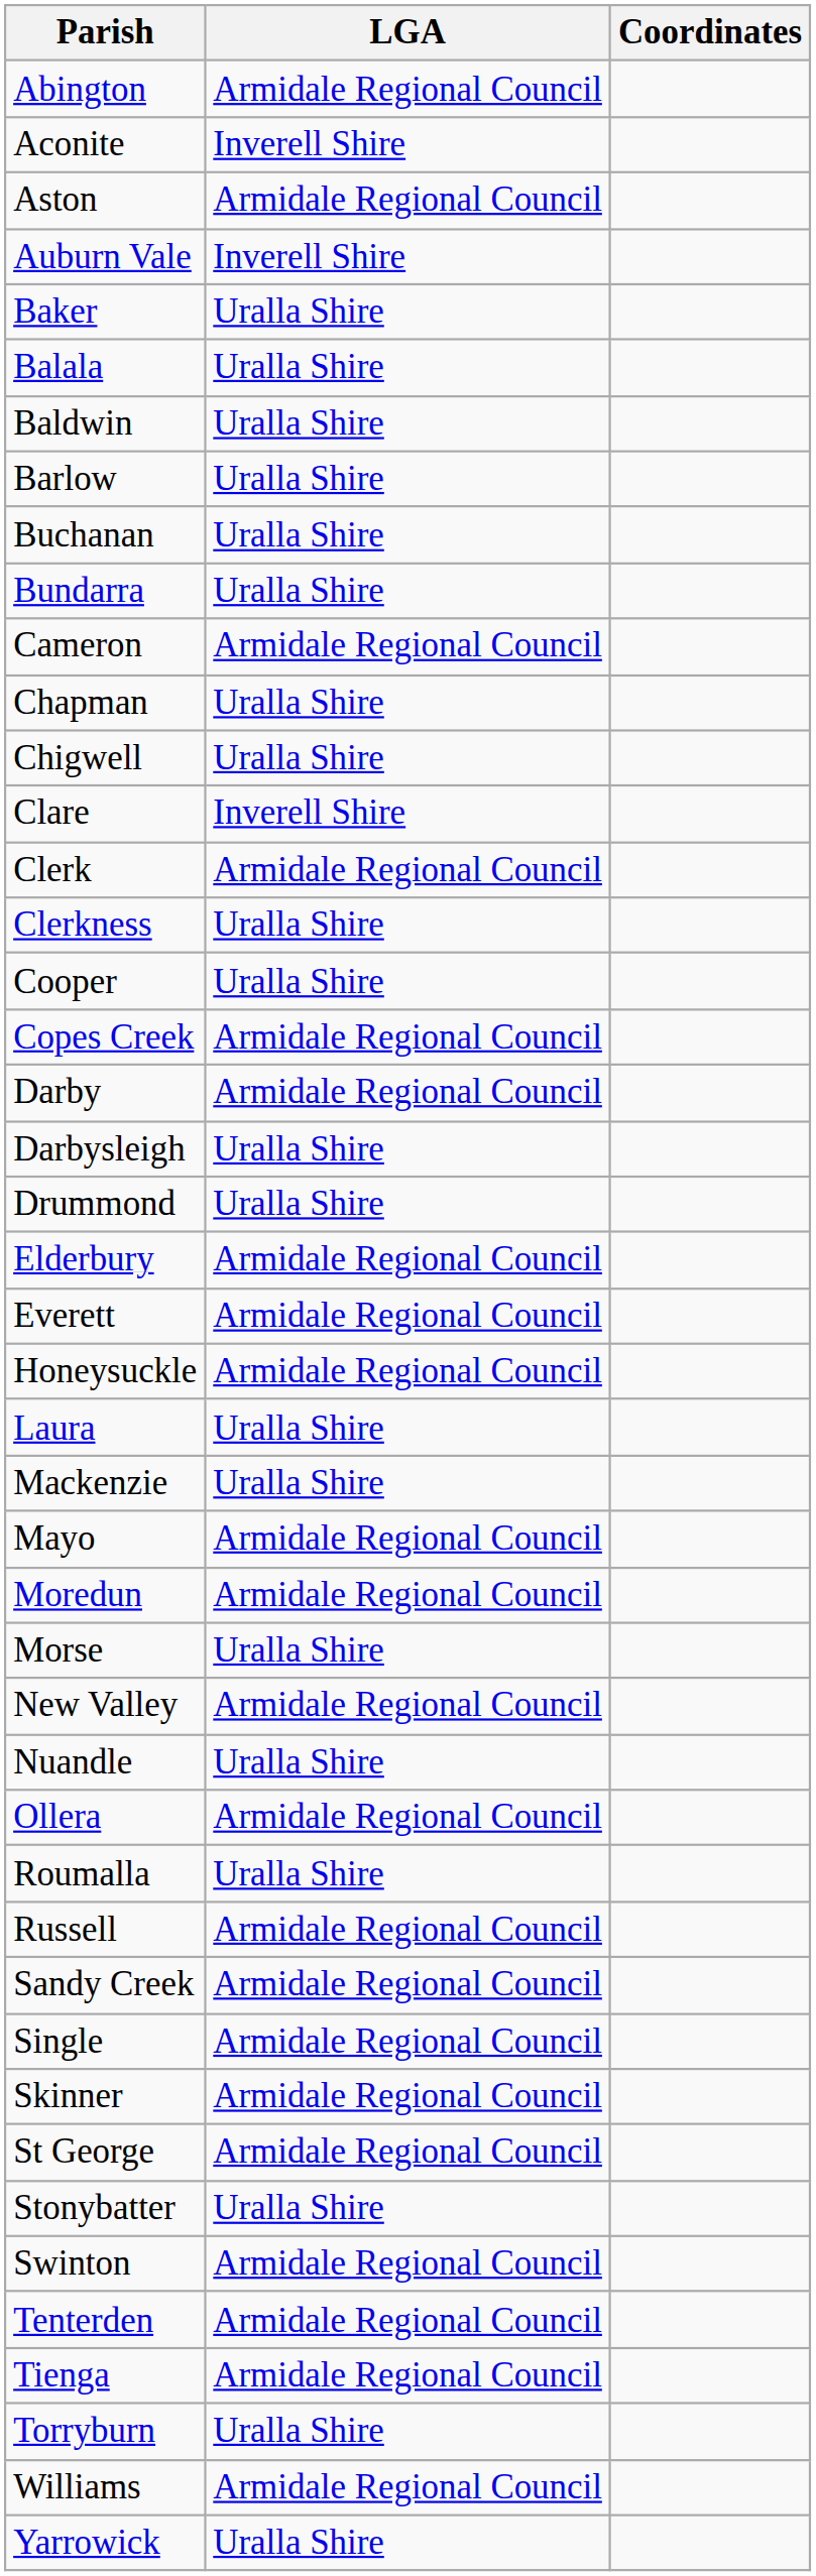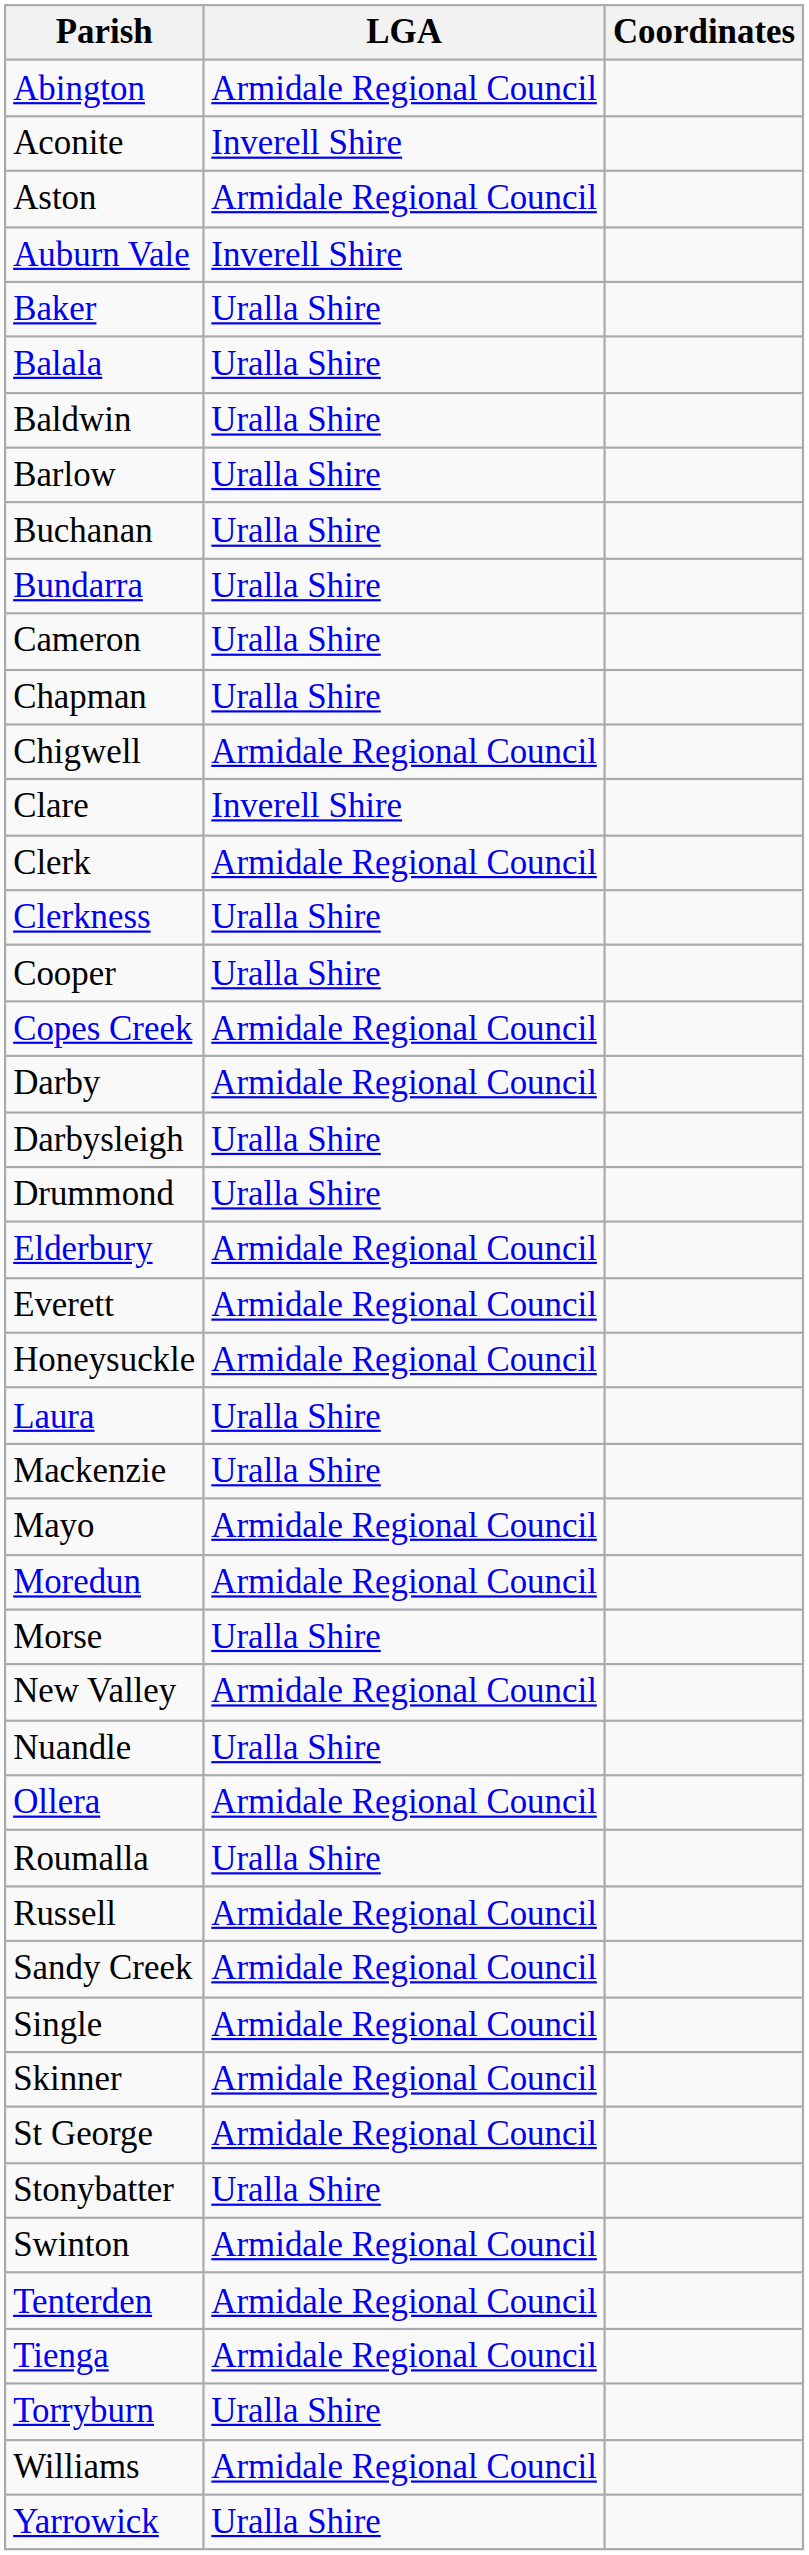Cameron | LGA: Armidale Regional Council -> Uralla Shire
Chigwell | LGA: Uralla Shire -> Armidale Regional Council
